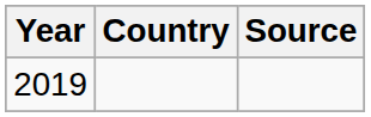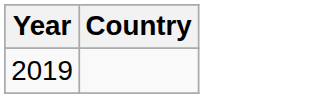- column: Source
